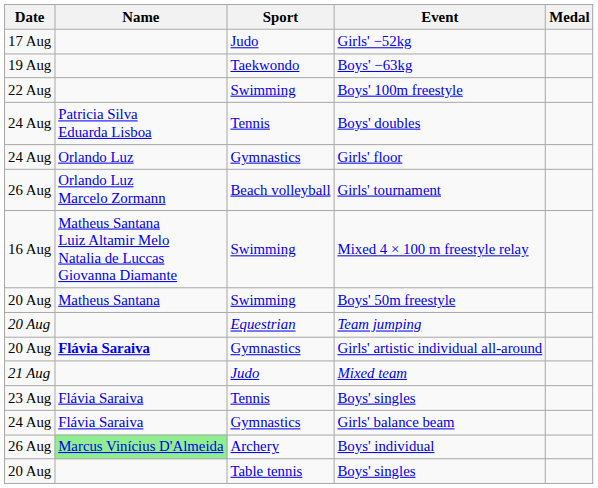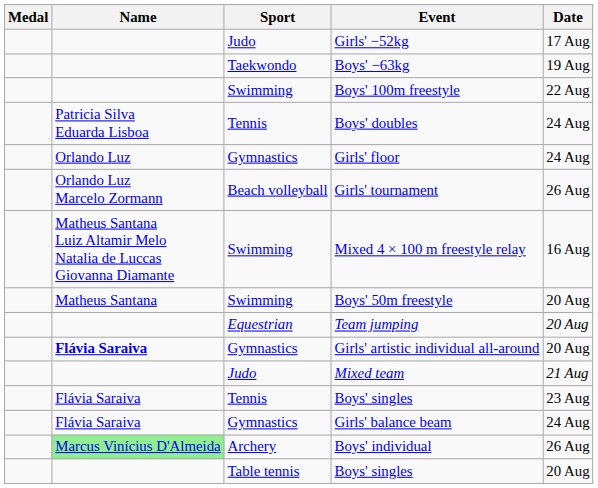columns swapped: Medal <-> Date
